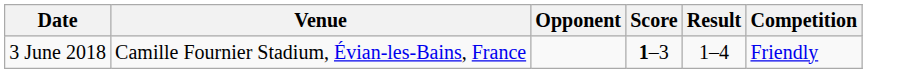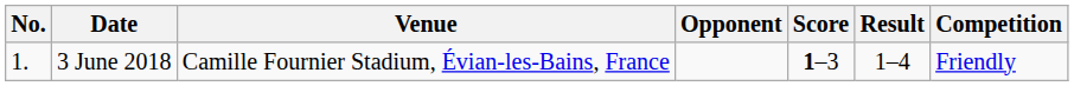+ column: No. | 1.
